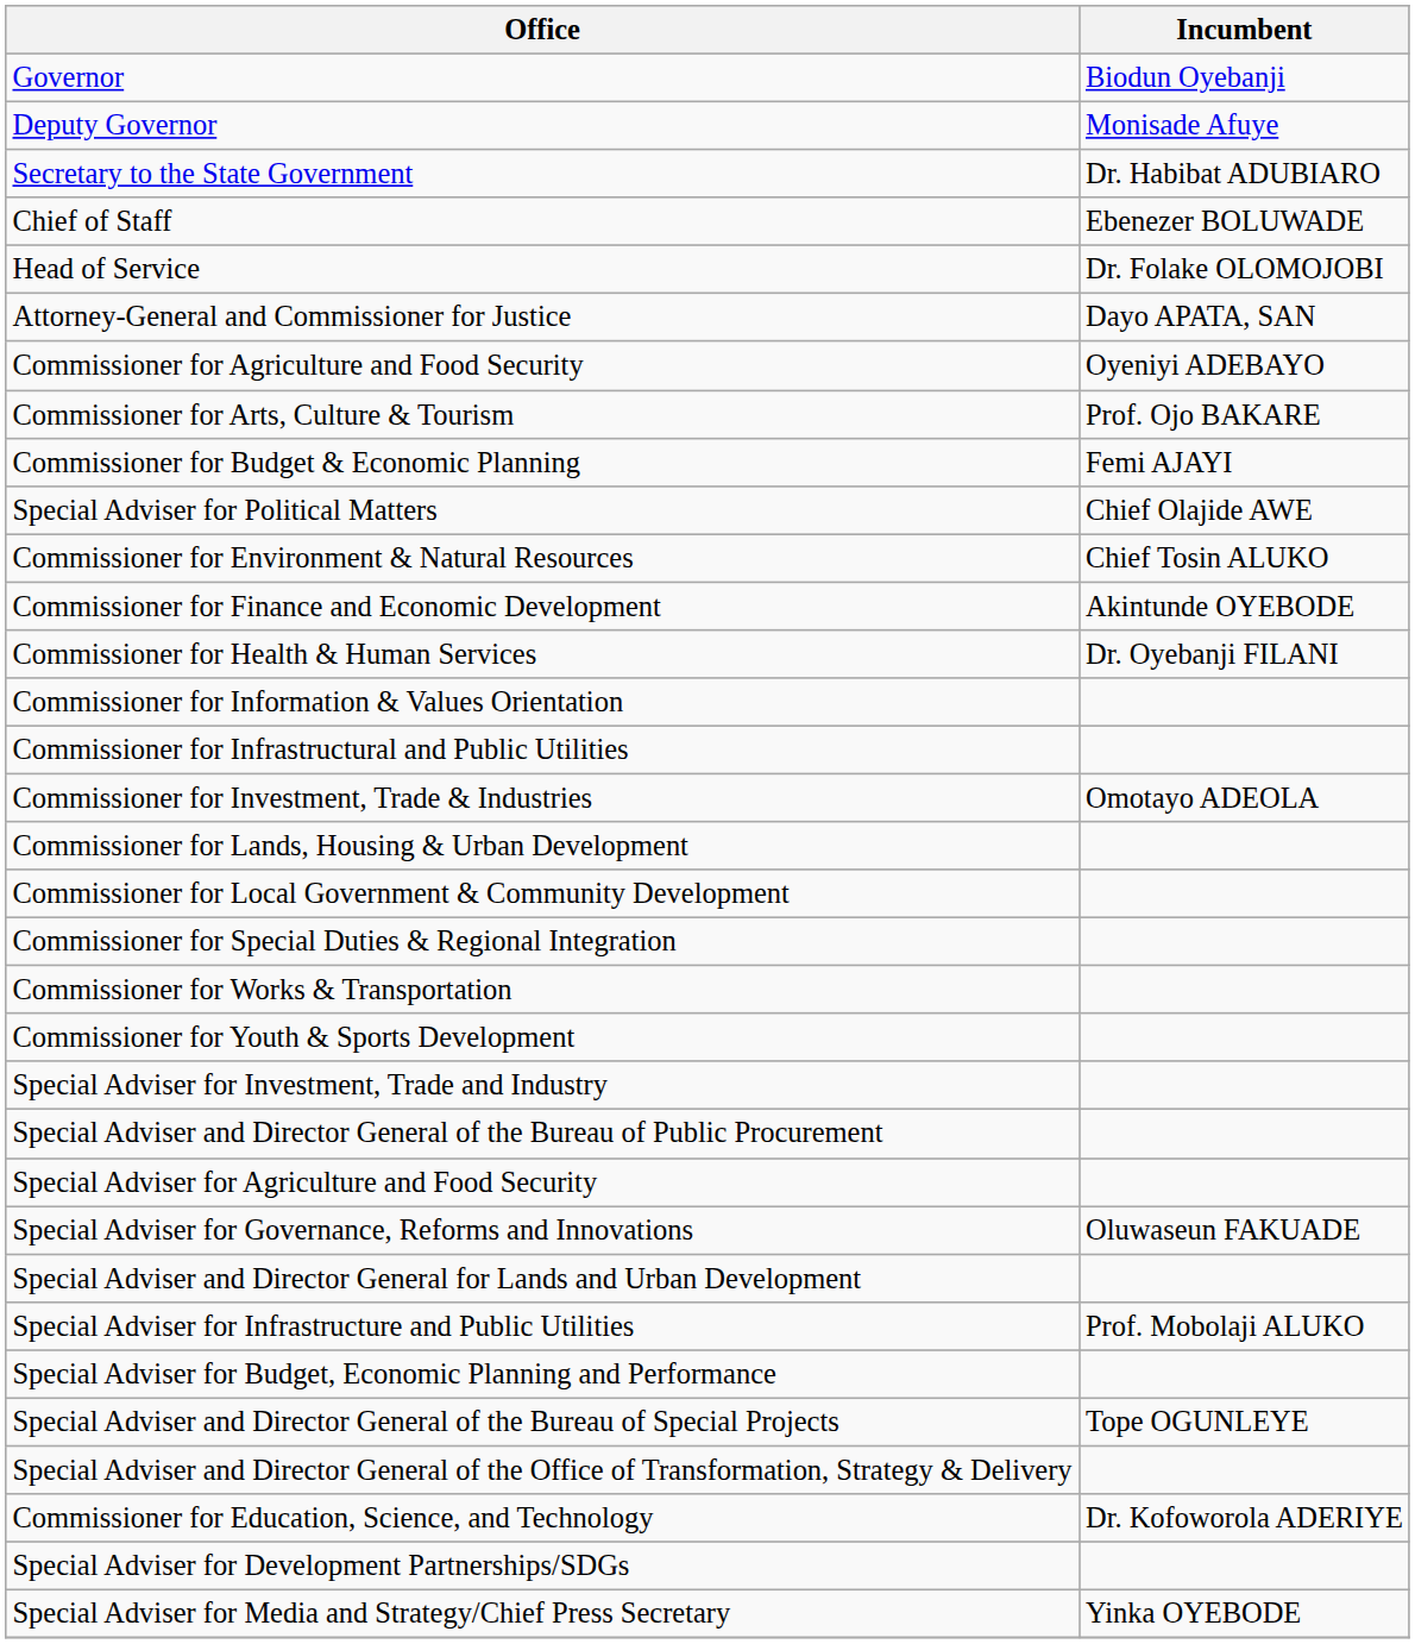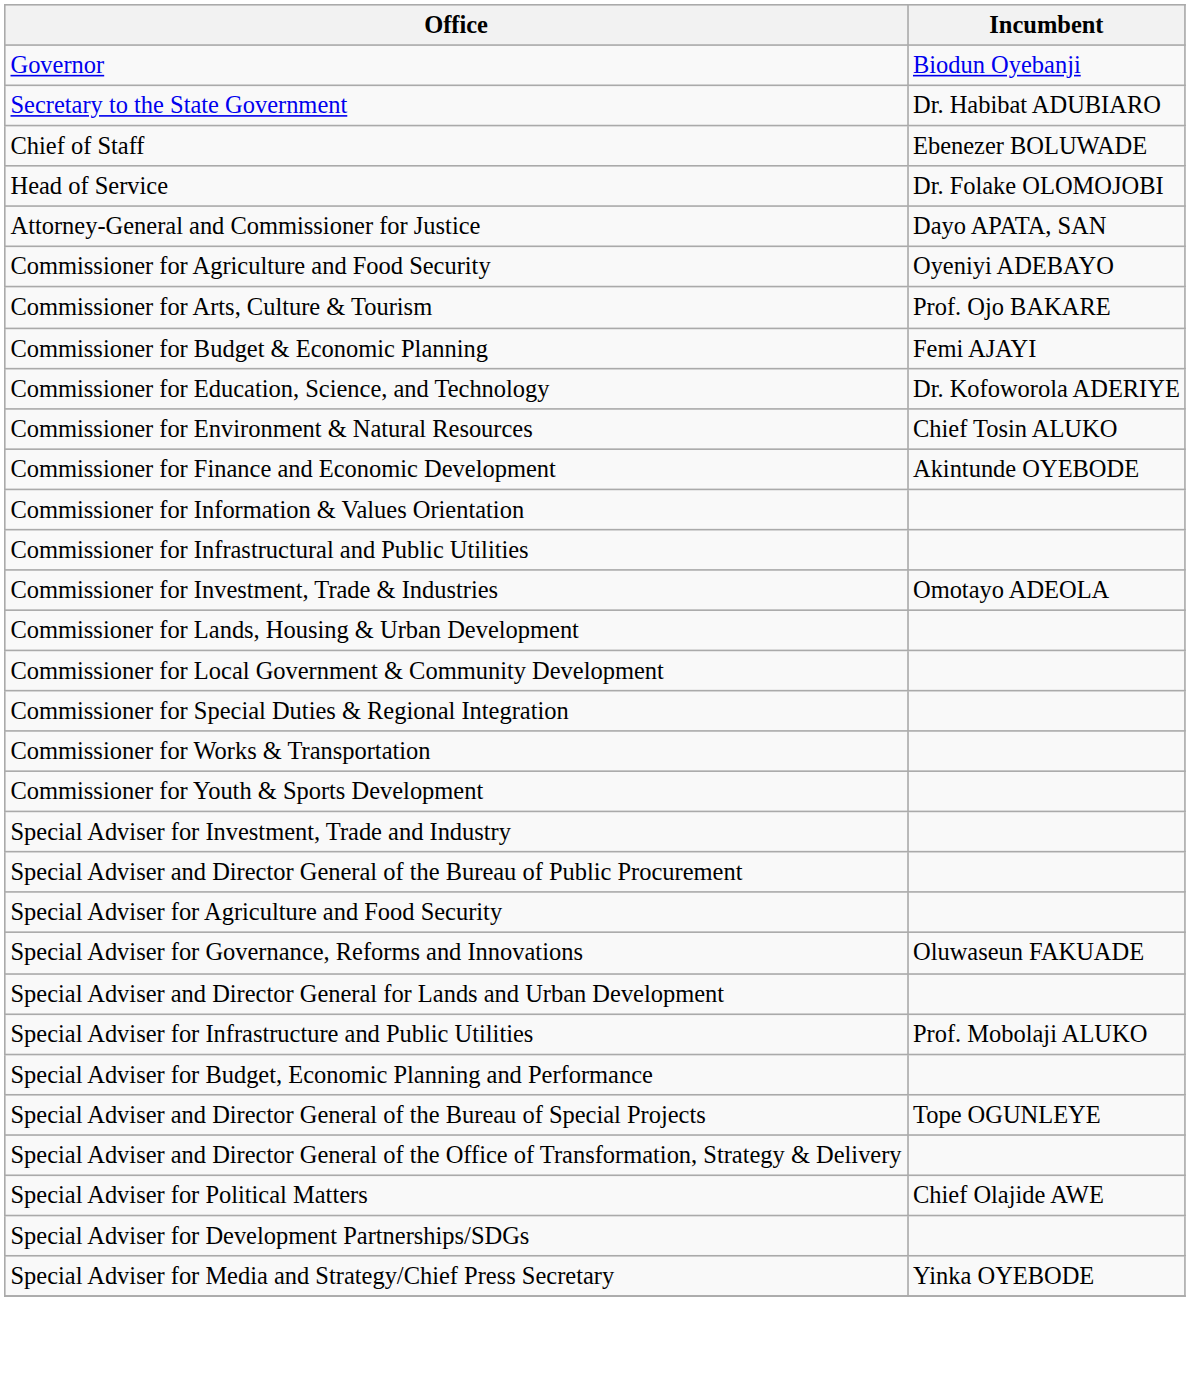- row: Deputy Governor | Monisade Afuye
rows swapped: Commissioner for Education, Science, and Technology <-> Special Adviser for Political Matters
- row: Commissioner for Health & Human Services | Dr. Oyebanji FILANI
